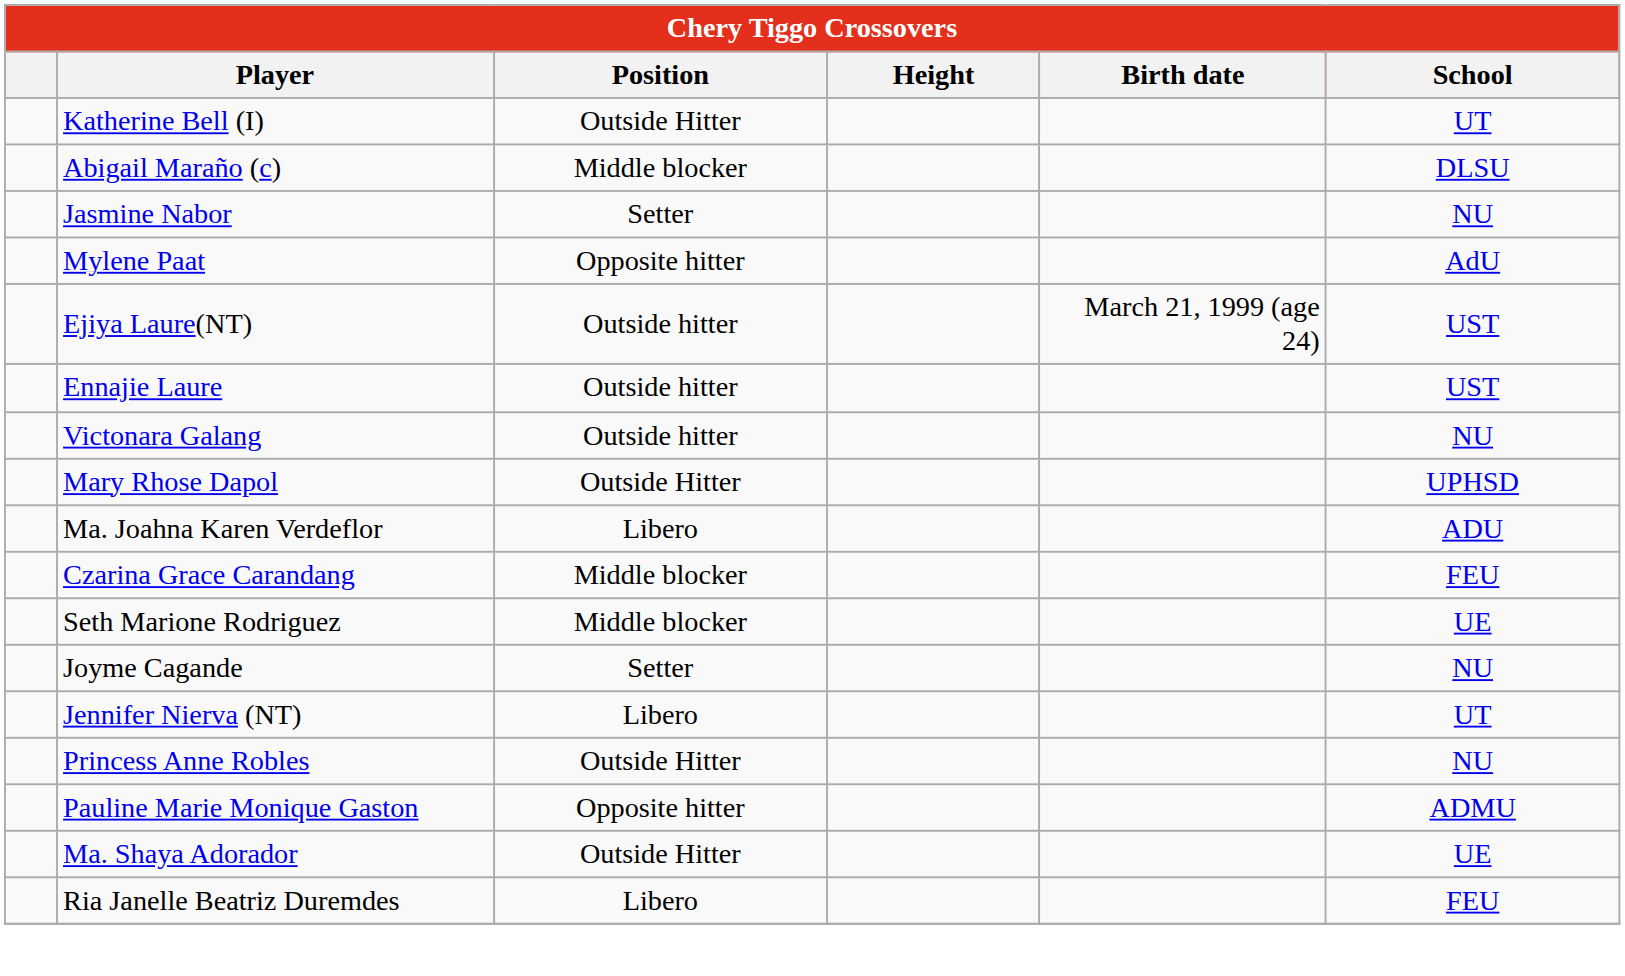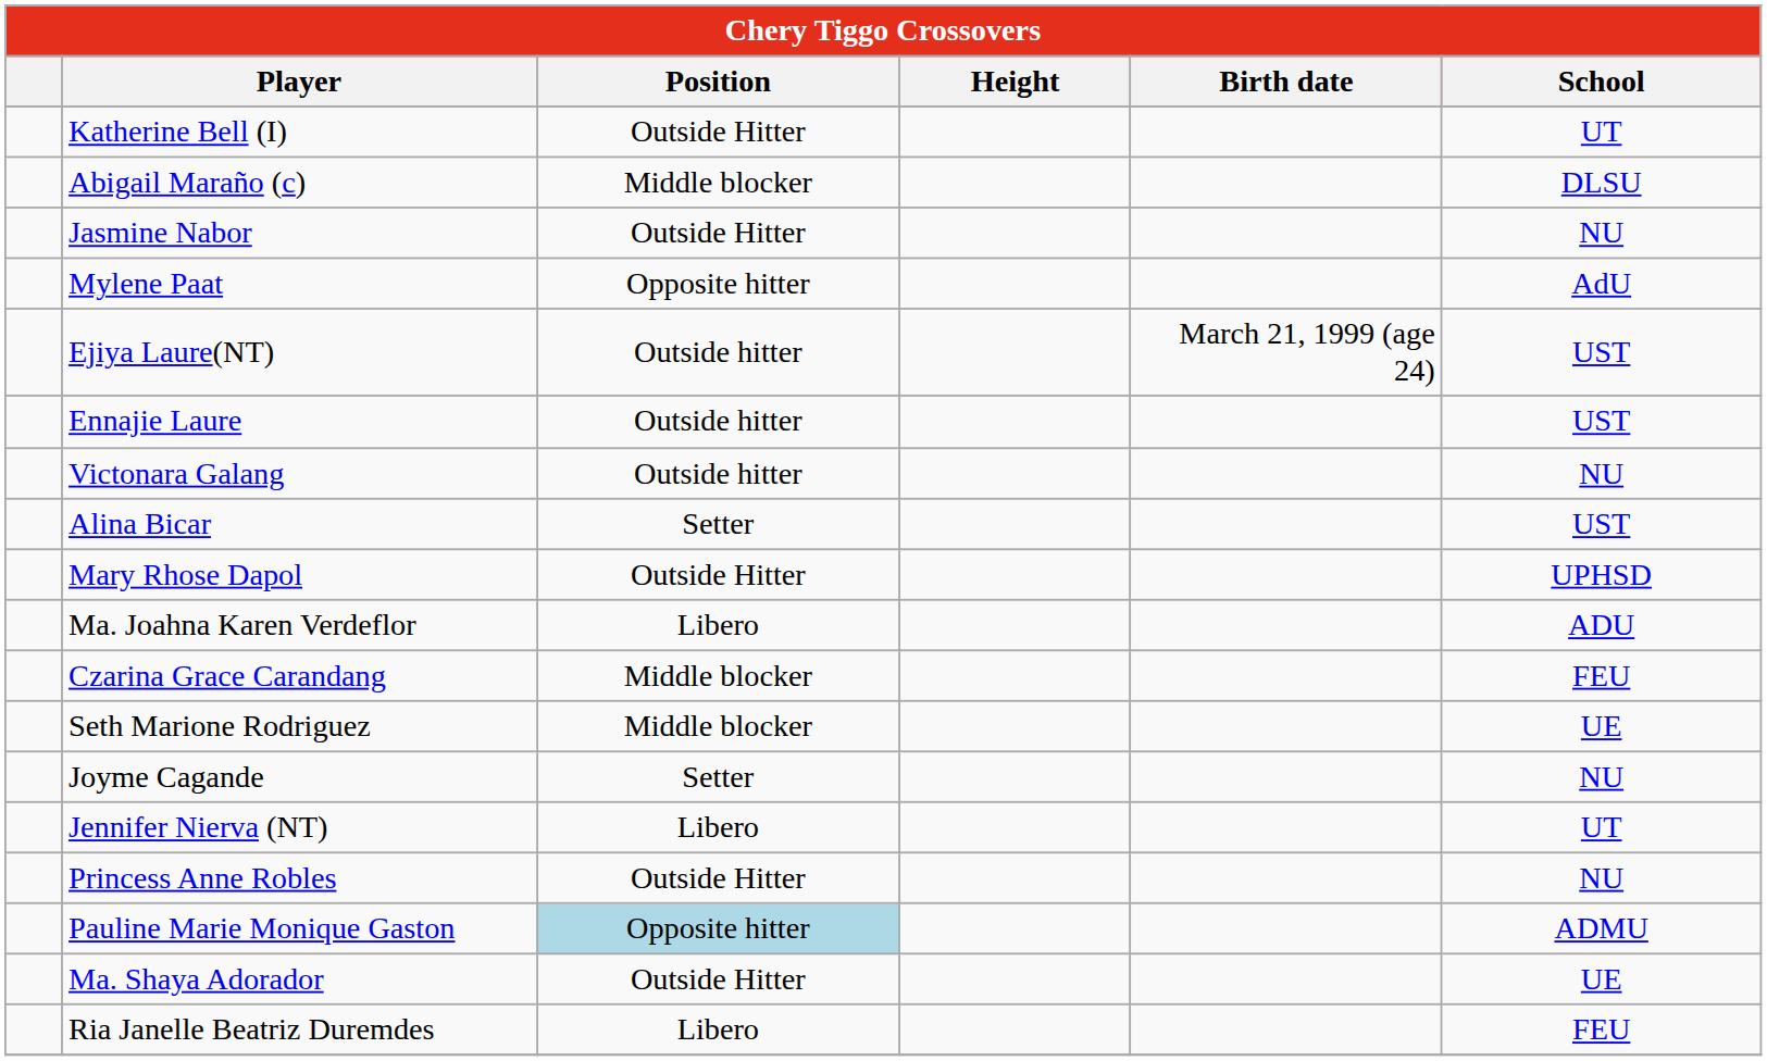Jasmine Nabor | Position: Setter -> Outside Hitter
+ row: Alina Bicar | Setter | UST
Pauline Marie Monique Gaston | Position: no background -> lightblue background
